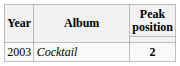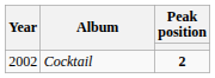Cocktail | Year: 2003 -> 2002
